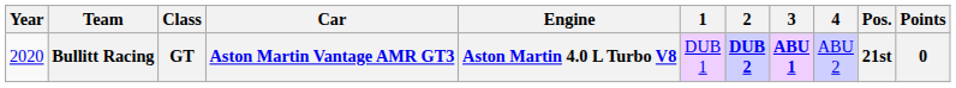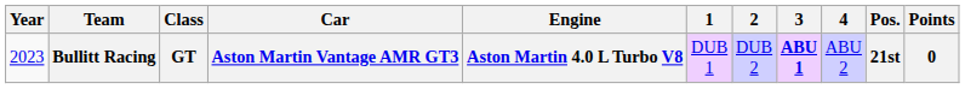Bullitt Racing | Year: 2020 -> 2023
Bullitt Racing | 2: bold -> normal
